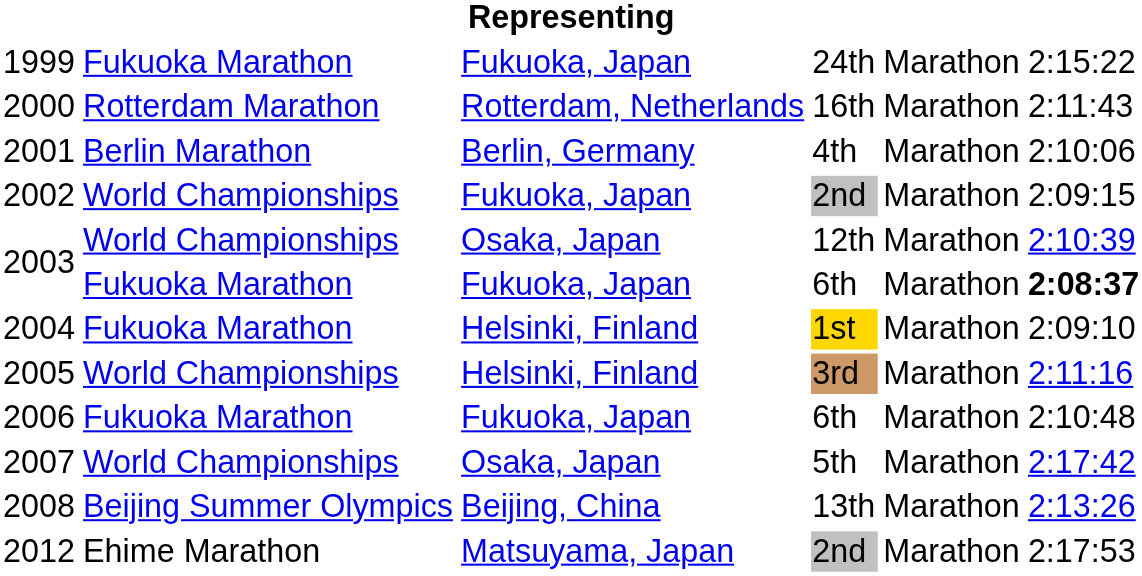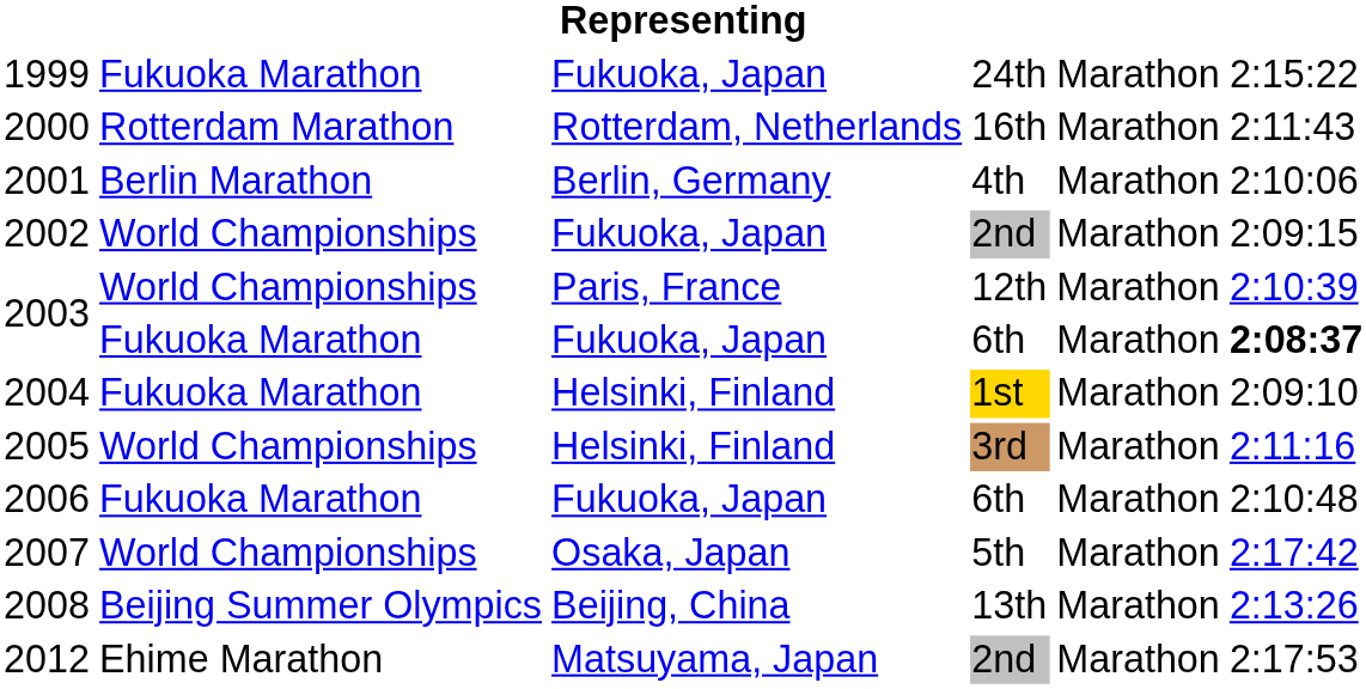2003 / 12th | column 3: Osaka, Japan -> Paris, France
